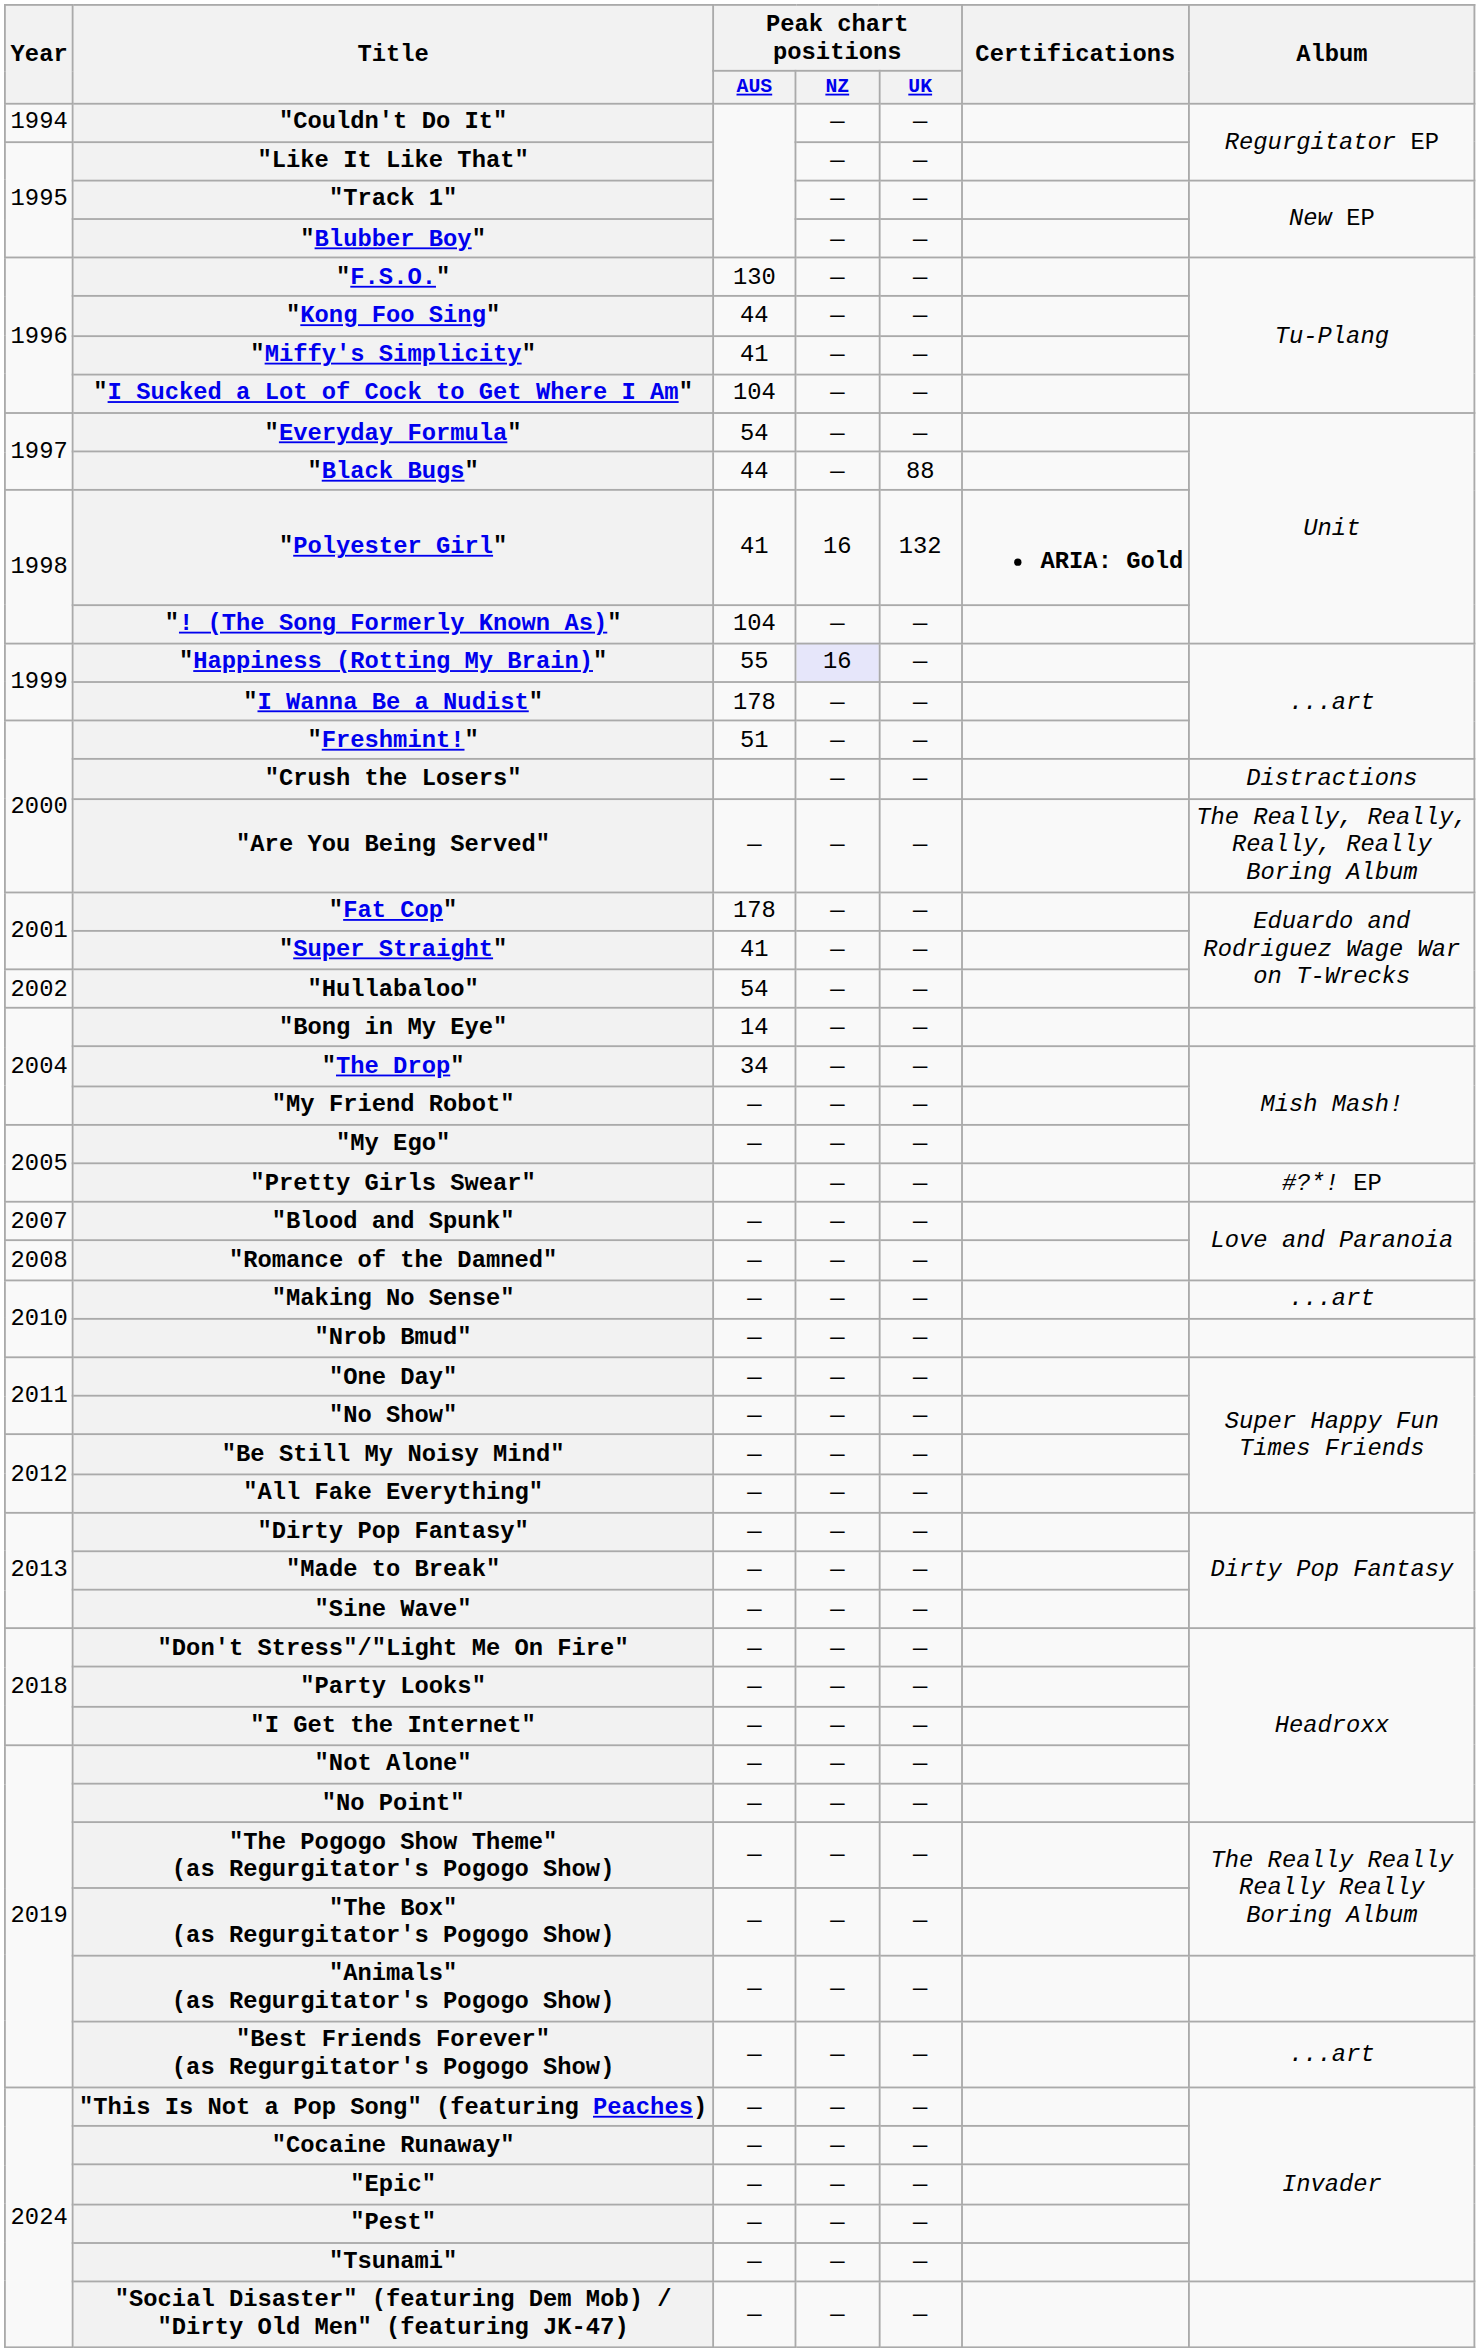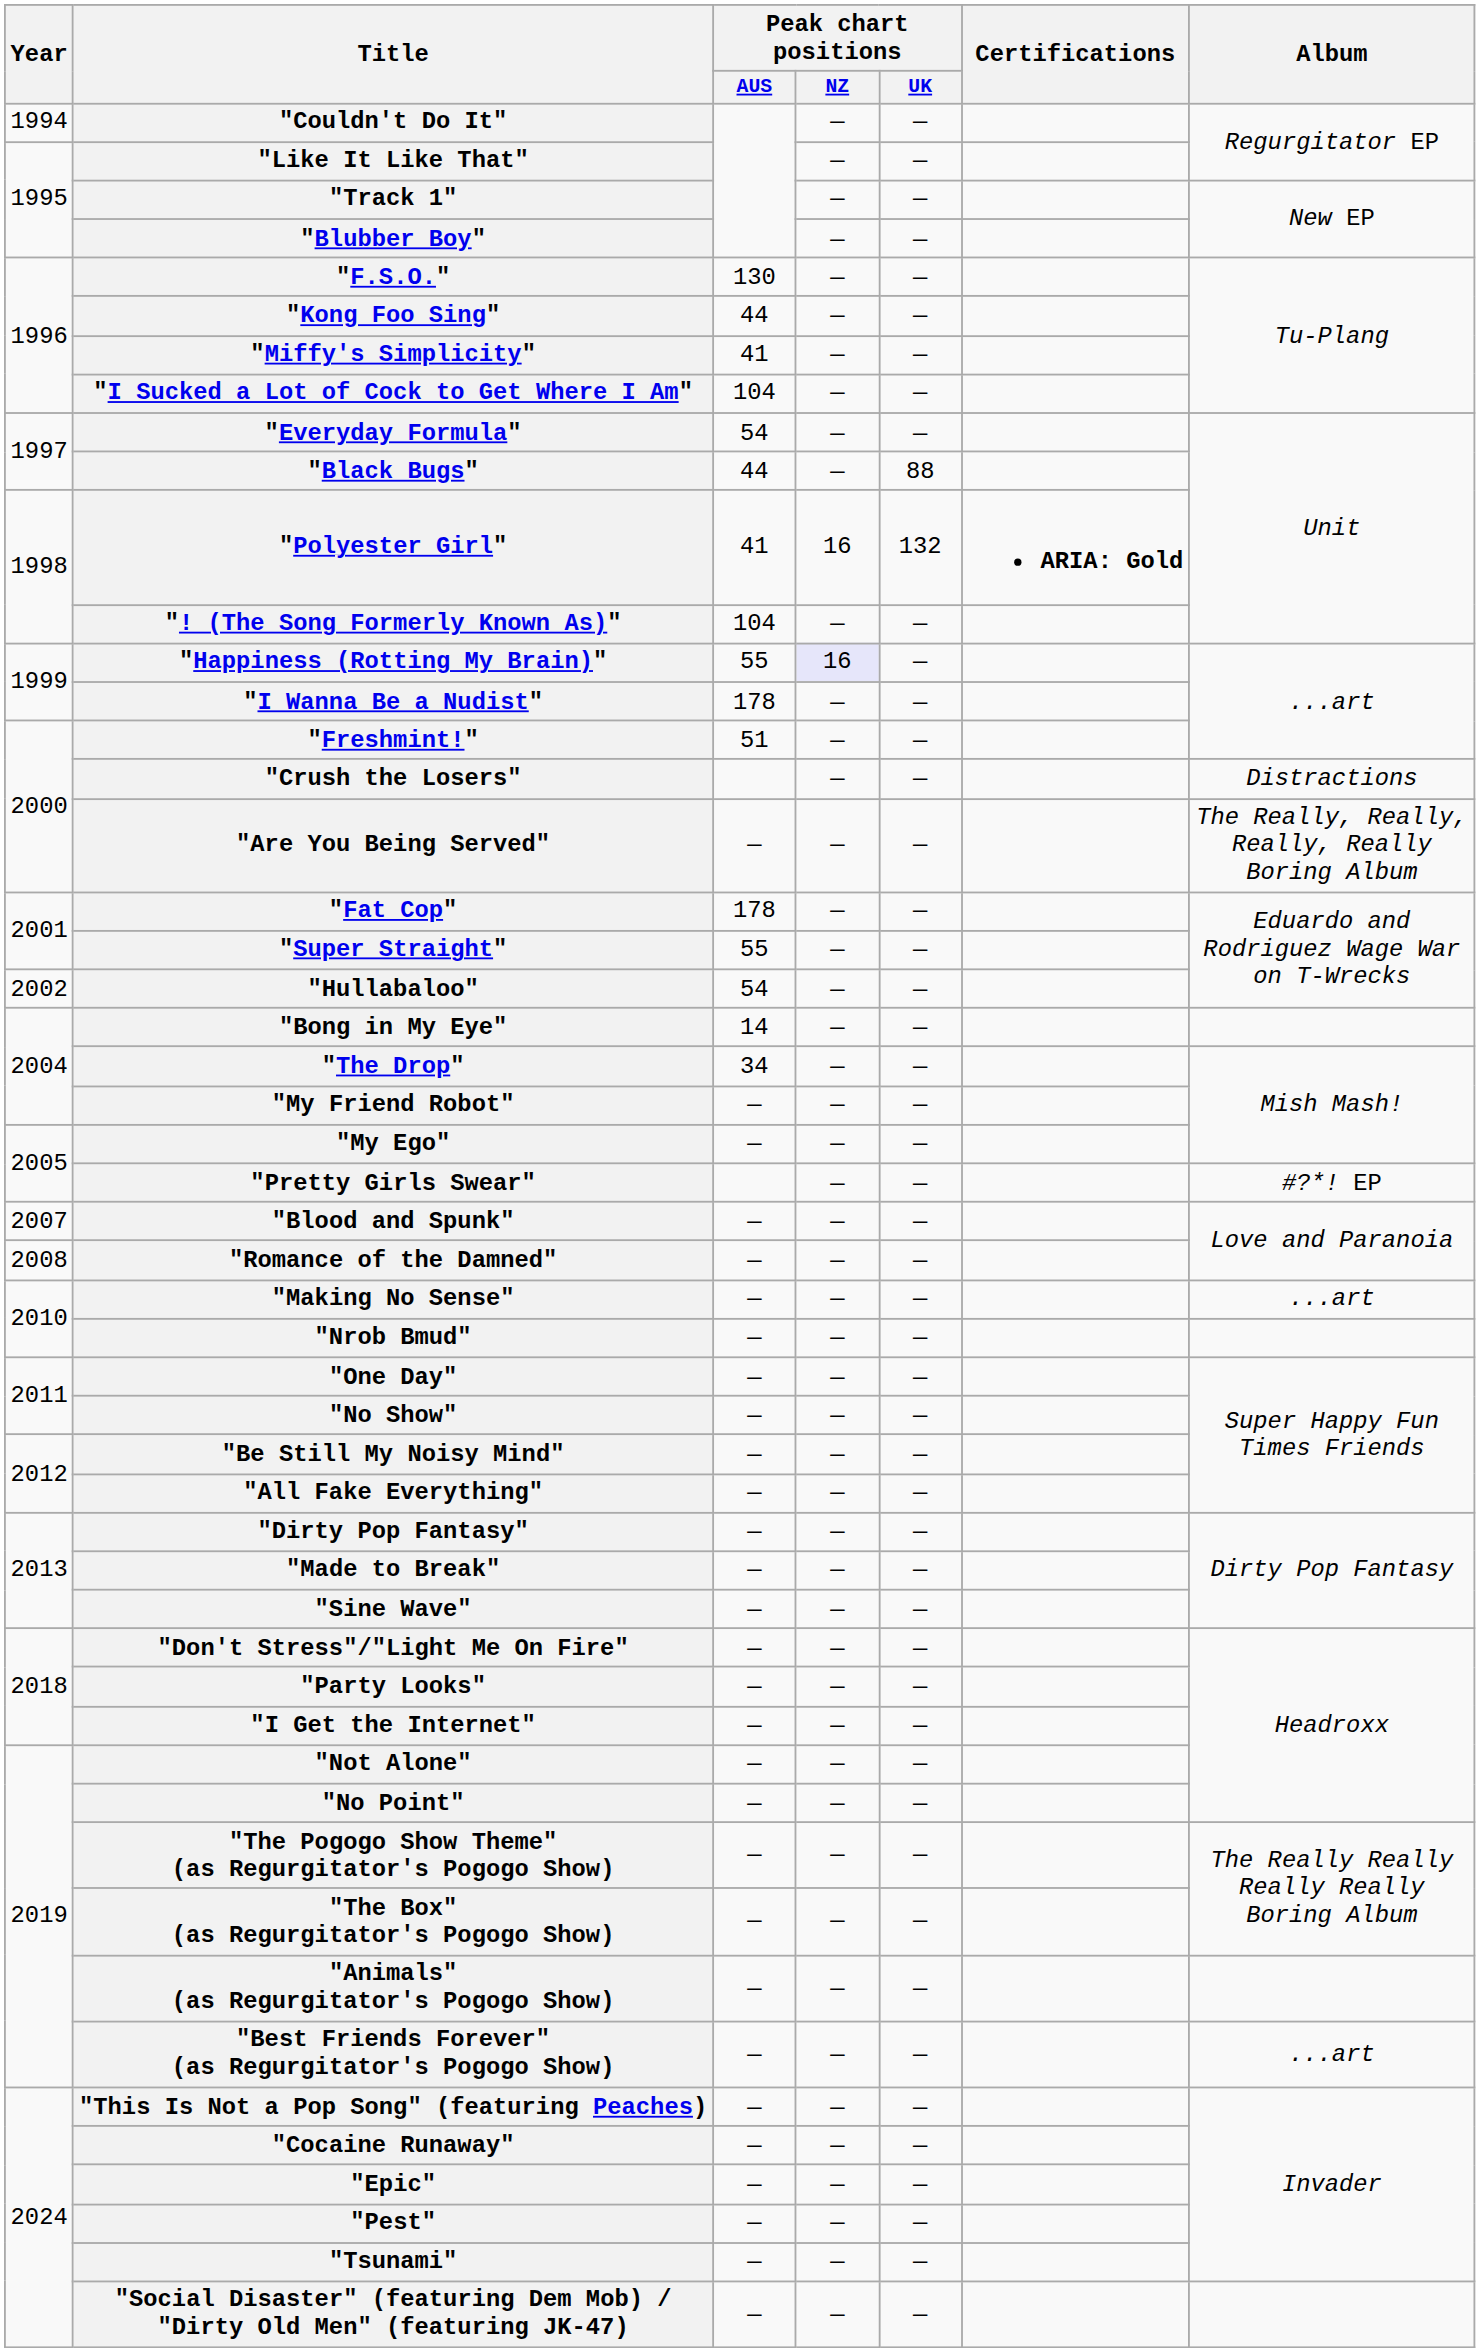"Super Straight" | Peak chart positions / AUS: 41 -> 55
